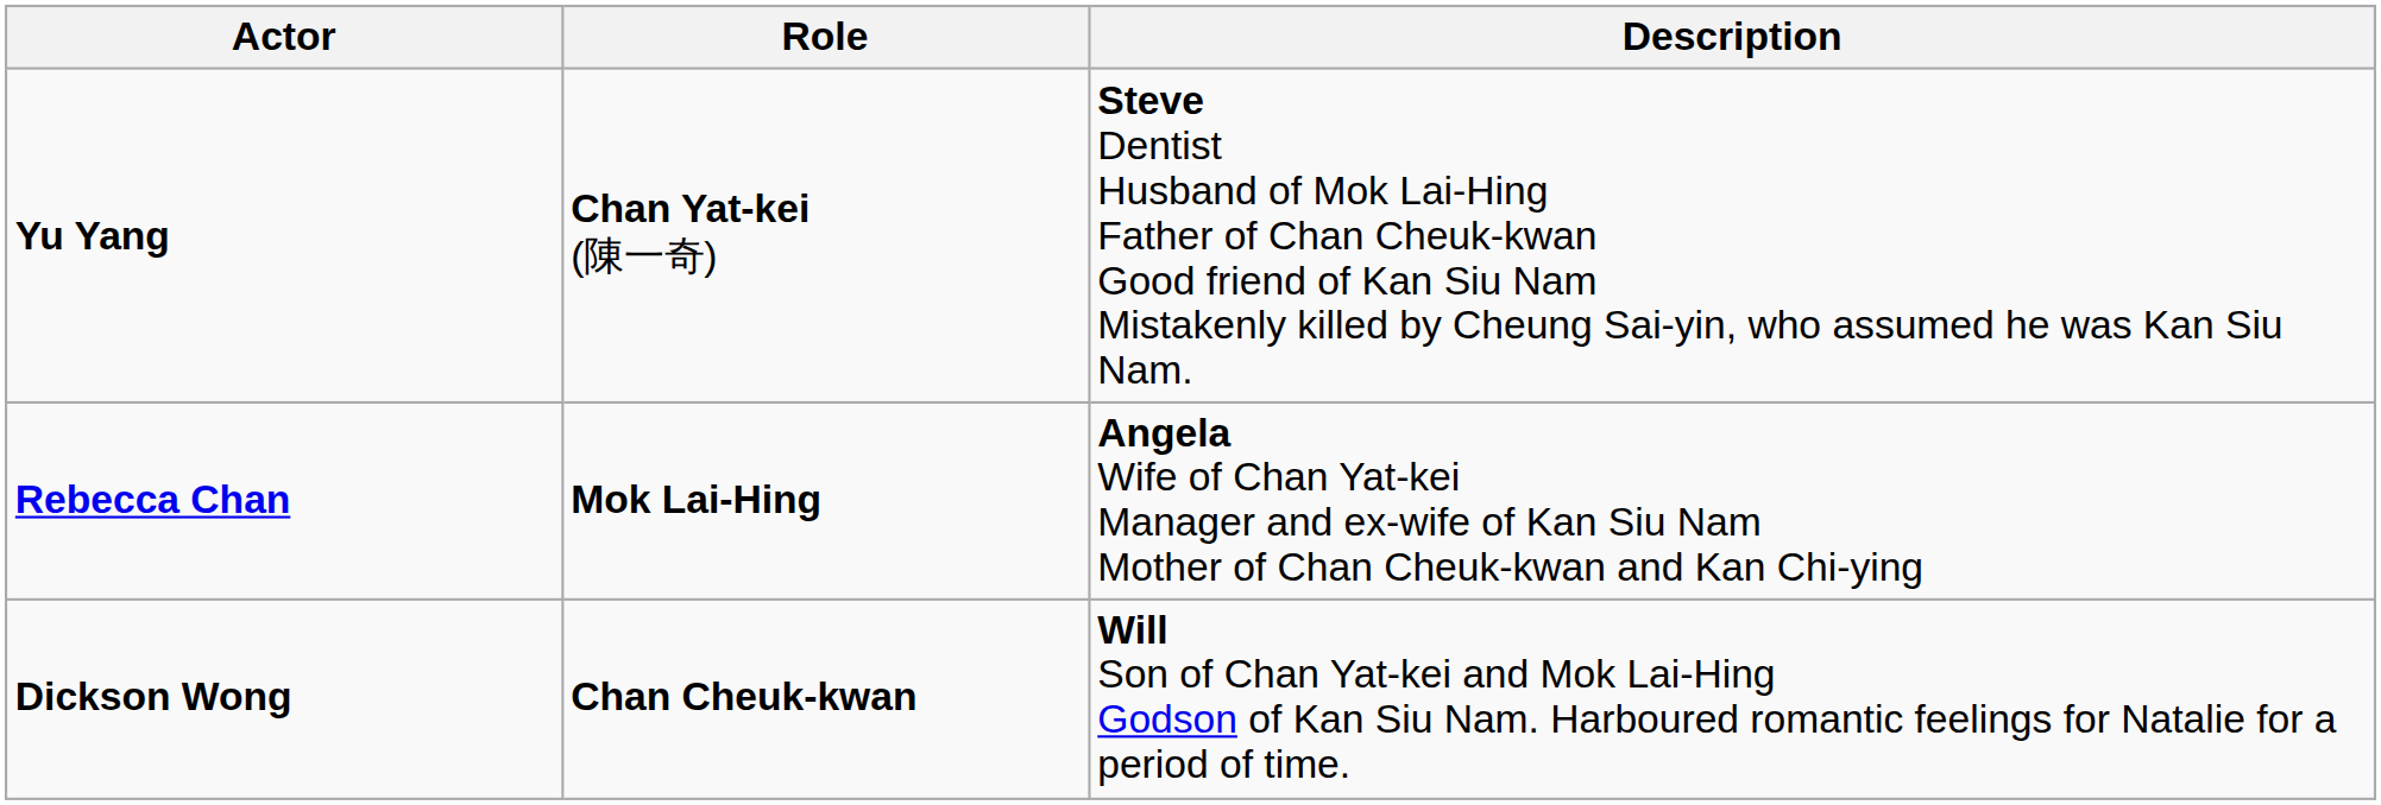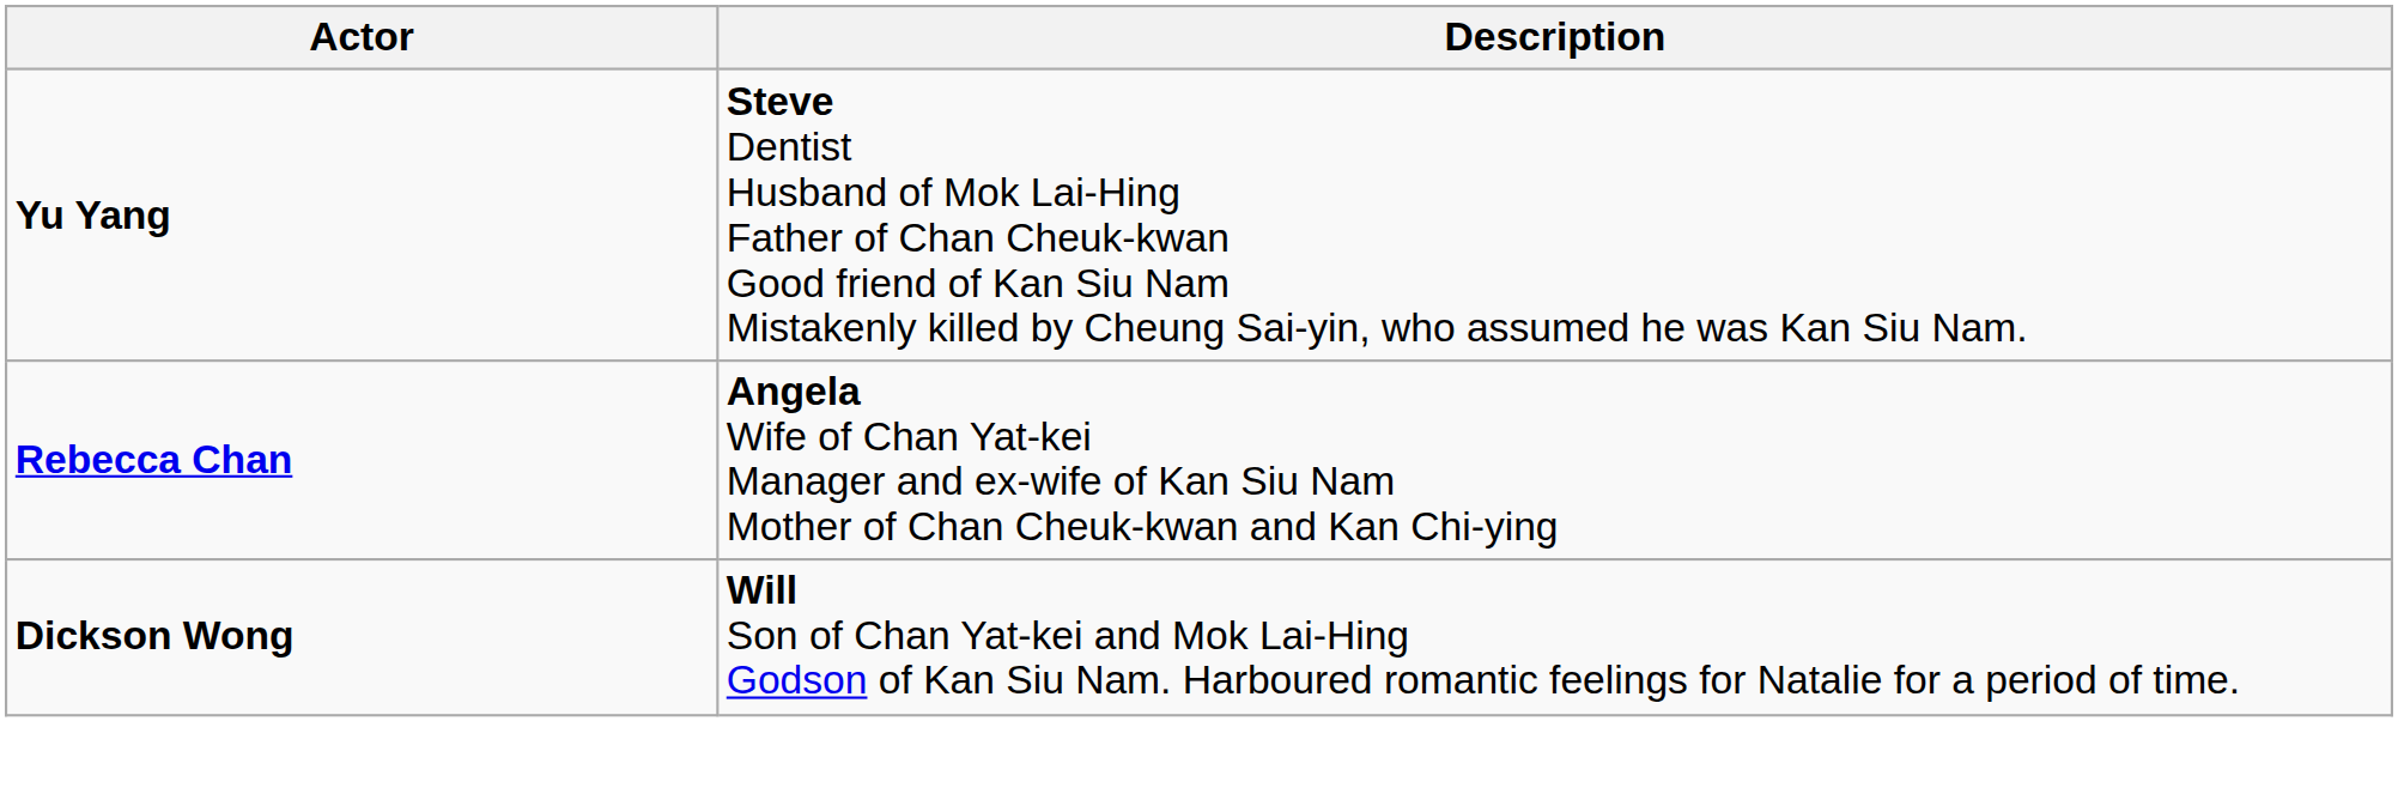- column: Role | Chan Yat-kei (陳一奇) | Mok Lai-Hing | Chan Cheuk-kwan
